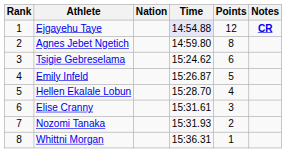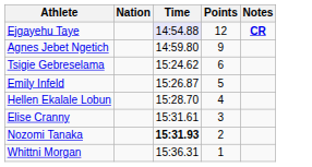- column: Rank | 1 | 2 | 3 | 4 | 5 | 6 | 7 | 8
Agnes Jebet Ngetich | Points: 8 -> 9
Nozomi Tanaka | Time: normal -> bold
